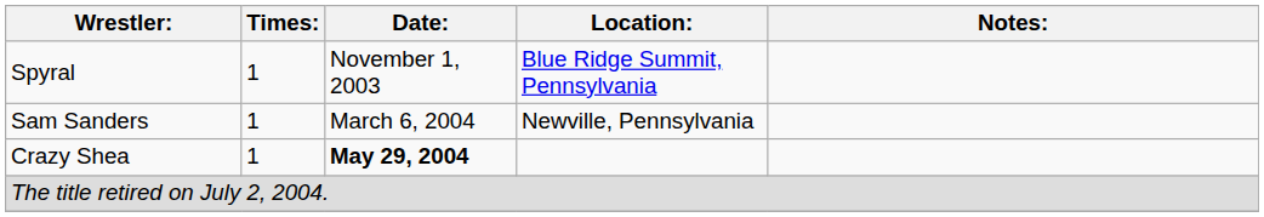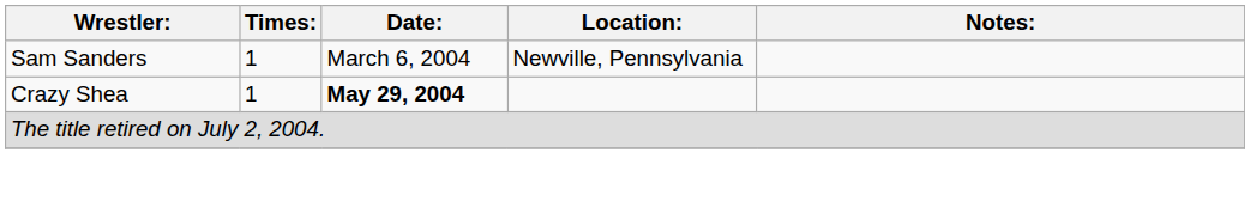- row: Spyral | 1 | November 1, 2003 | Blue Ridge Summit, Pennsylvania
